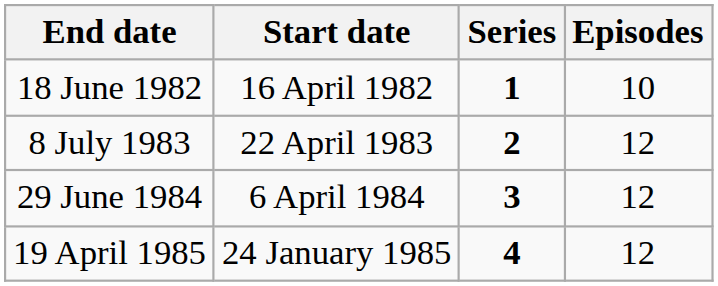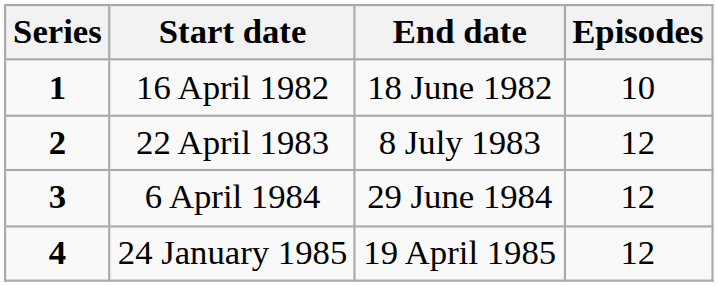columns swapped: Series <-> End date
